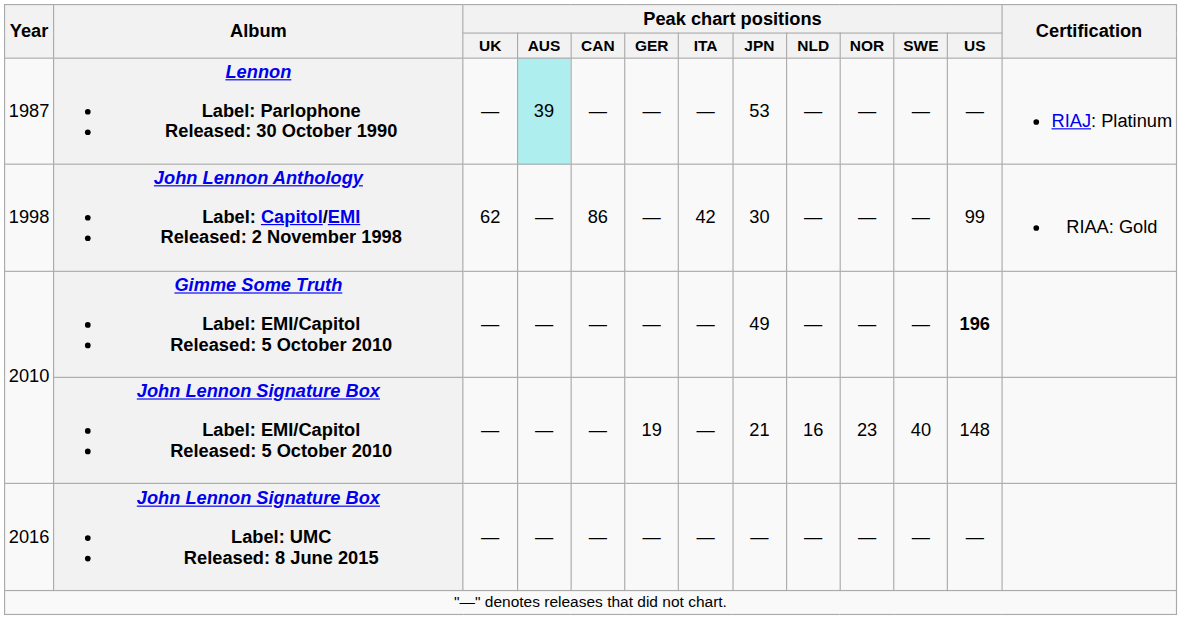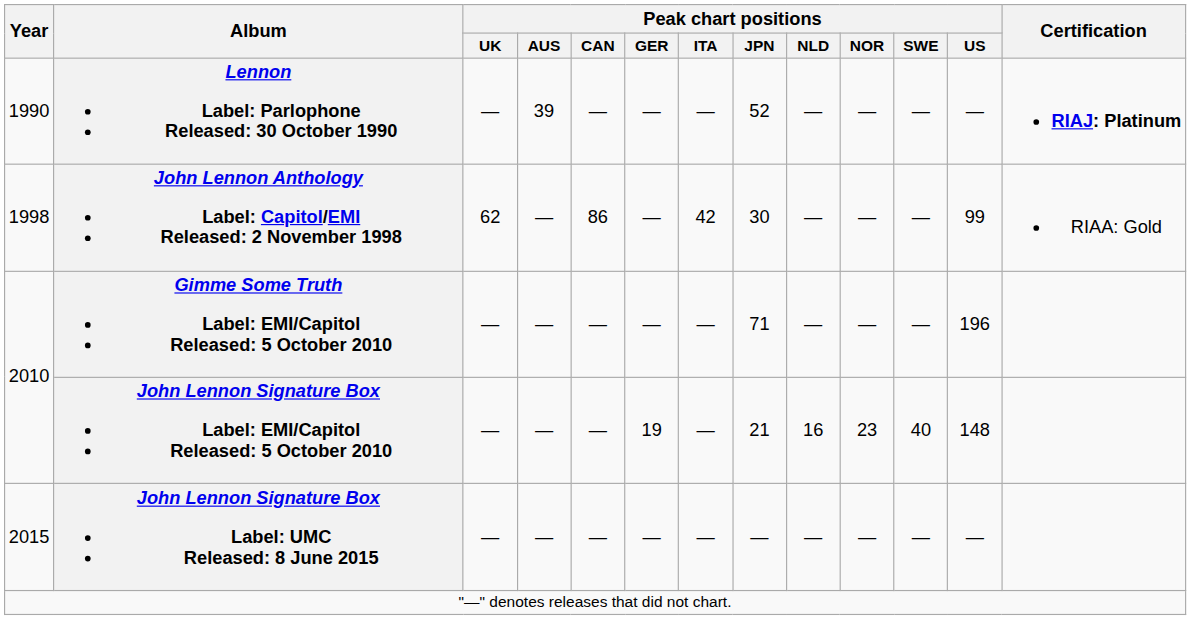Lennon Label: Parlophone Released: 30 October 1990 | Year: 1987 -> 1990
Lennon Label: Parlophone Released: 30 October 1990 | Peak chart positions / AUS: paleturquoise background -> no background
Lennon Label: Parlophone Released: 30 October 1990 | Peak chart positions / JPN: 53 -> 52
Lennon Label: Parlophone Released: 30 October 1990 | Certification: normal -> bold
Gimme Some Truth Label: EMI/Capitol Released: 5 October 2010 | Peak chart positions / JPN: 49 -> 71
Gimme Some Truth Label: EMI/Capitol Released: 5 October 2010 | Peak chart positions / US: bold -> normal
John Lennon Signature Box Label: UMC Released: 8 June 2015 | Year: 2016 -> 2015
